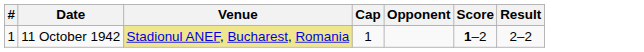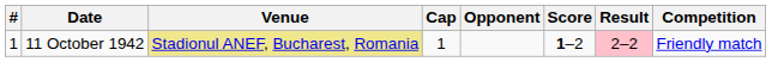+ column: Competition | Friendly match
11 October 1942 | Result: no background -> pink background
